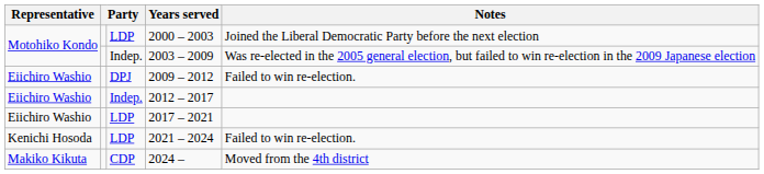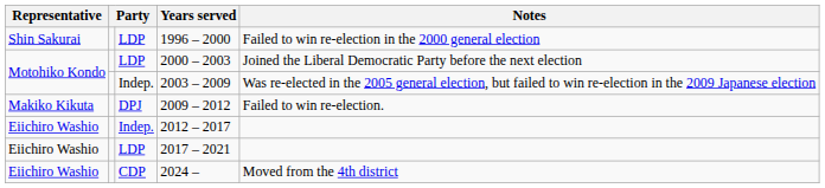+ row: Shin Sakurai | LDP | 1996 – 2000 | Failed to win re-election in the 2000 general election
2009 – 2012 | Representative: Eiichiro Washio -> Makiko Kikuta
- row: Kenichi Hosoda | LDP | 2021 – 2024 | Failed to win re-election.
2024 – | Representative: Makiko Kikuta -> Eiichiro Washio
